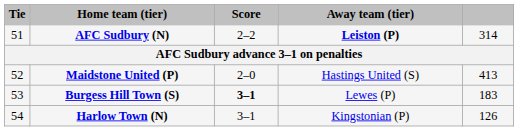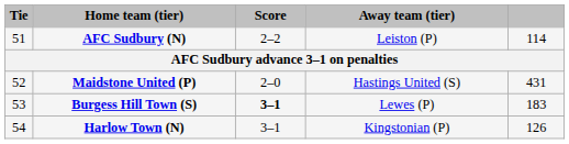AFC Sudbury (N) | Away team (tier): bold -> normal
AFC Sudbury (N) | column 5: 314 -> 114
Maidstone United (P) | column 5: 413 -> 431
